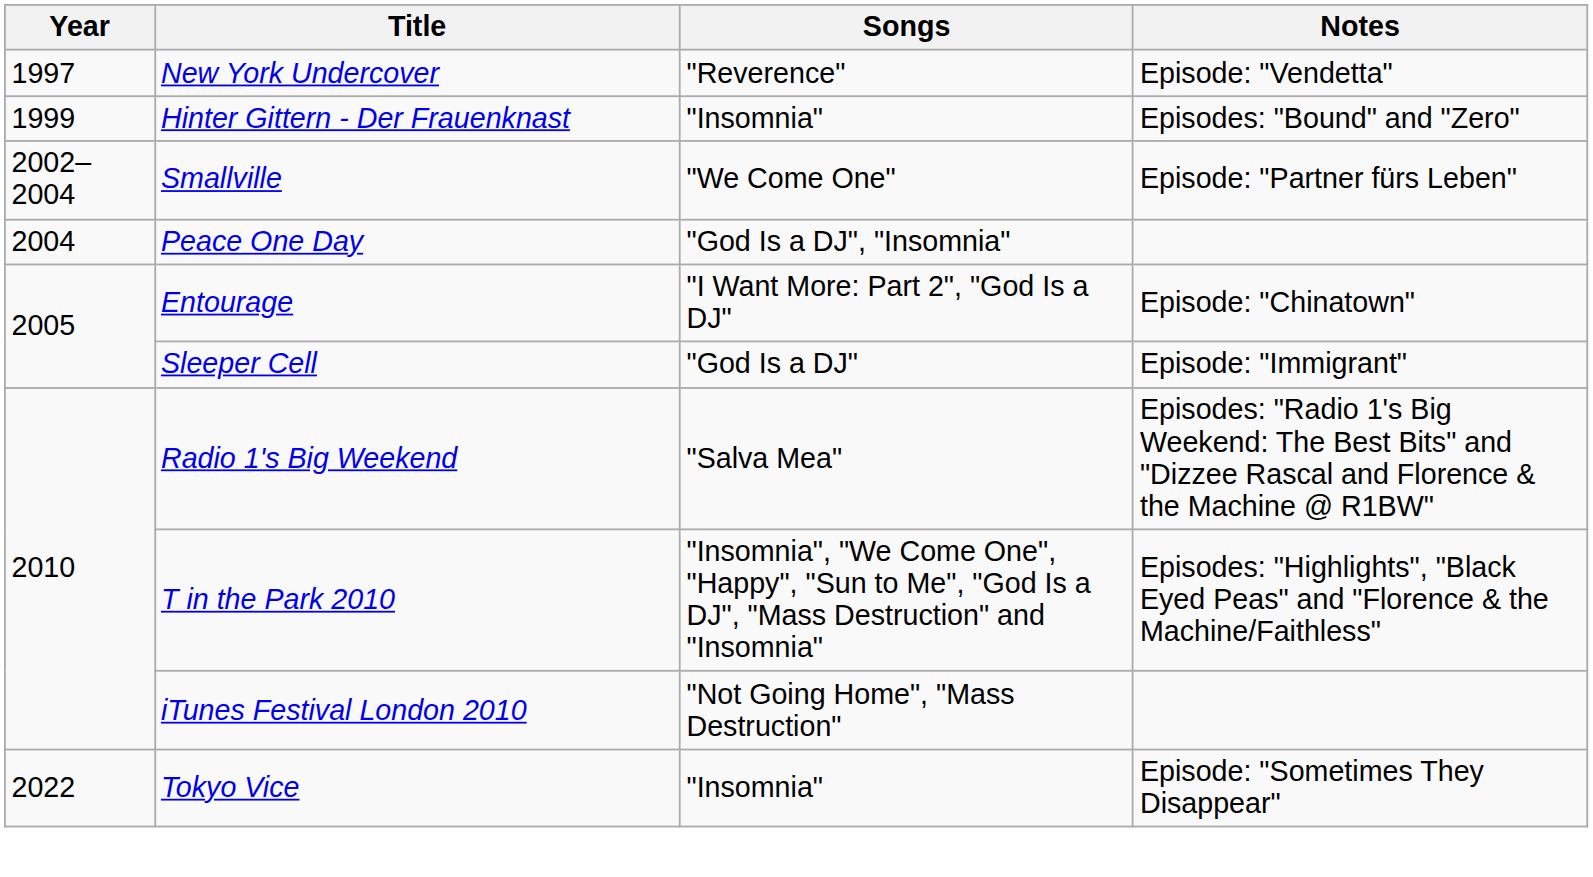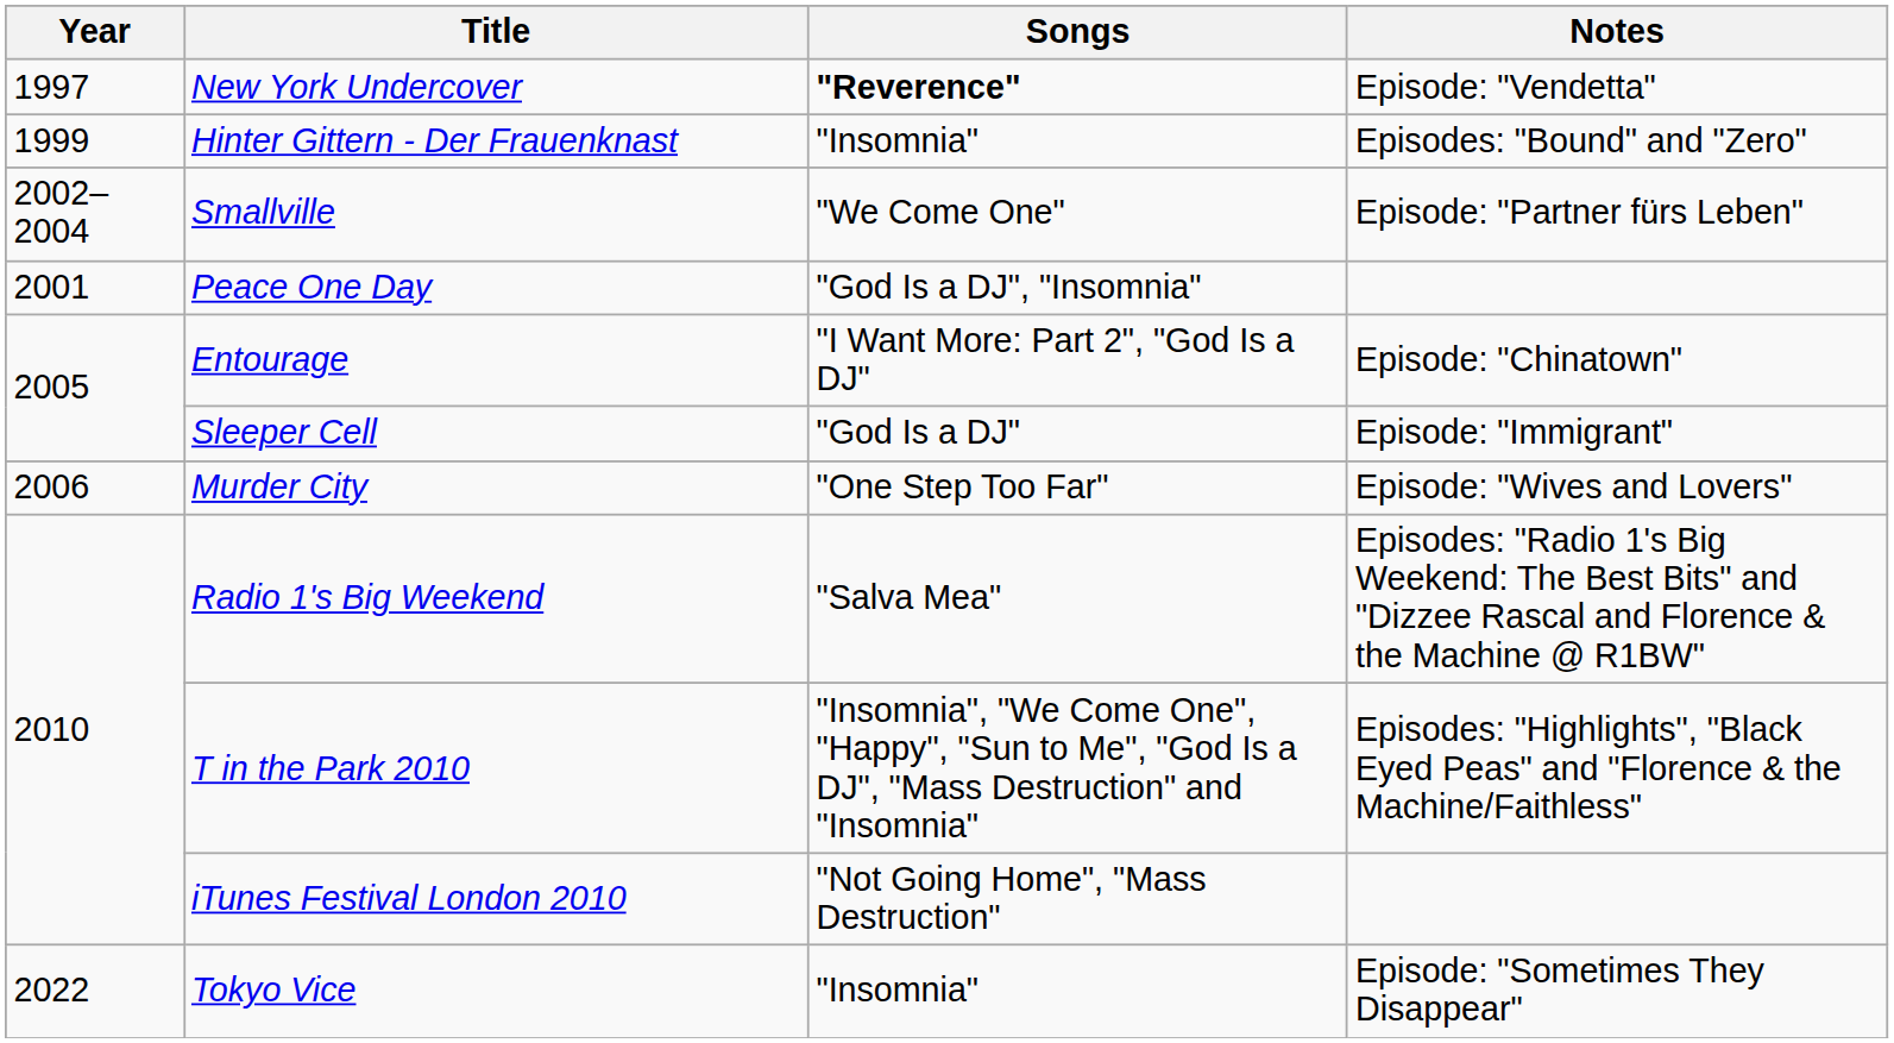New York Undercover | Songs: normal -> bold
Peace One Day | Year: 2004 -> 2001
+ row: 2006 | Murder City | "One Step Too Far" | Episode: "Wives and Lovers"
